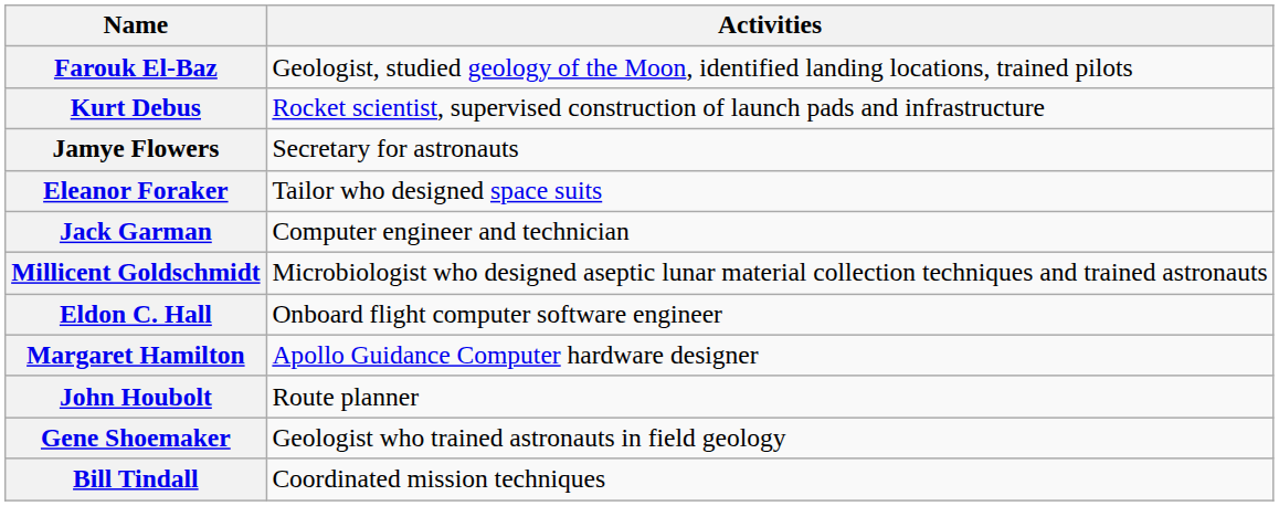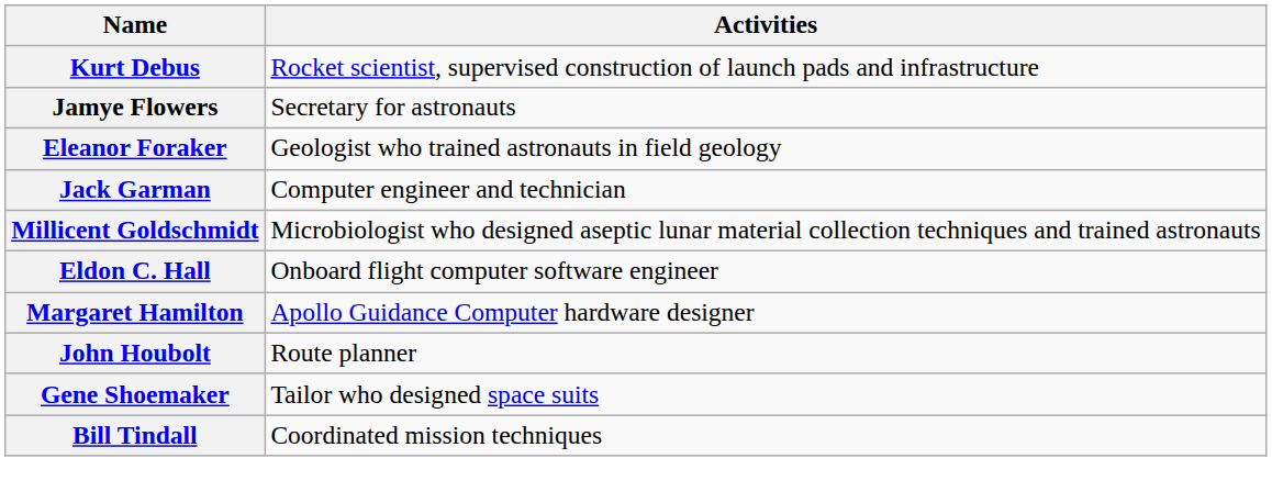- row: Farouk El-Baz | Geologist, studied geology of the Moon, identified landing locations, trained pilots
Eleanor Foraker | Activities: Tailor who designed space suits -> Geologist who trained astronauts in field geology
Gene Shoemaker | Activities: Geologist who trained astronauts in field geology -> Tailor who designed space suits
